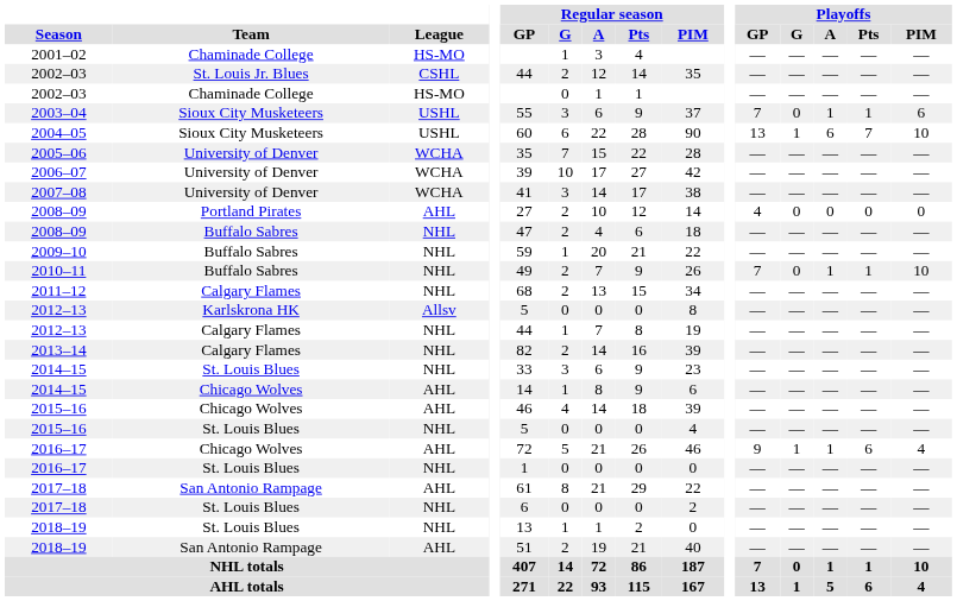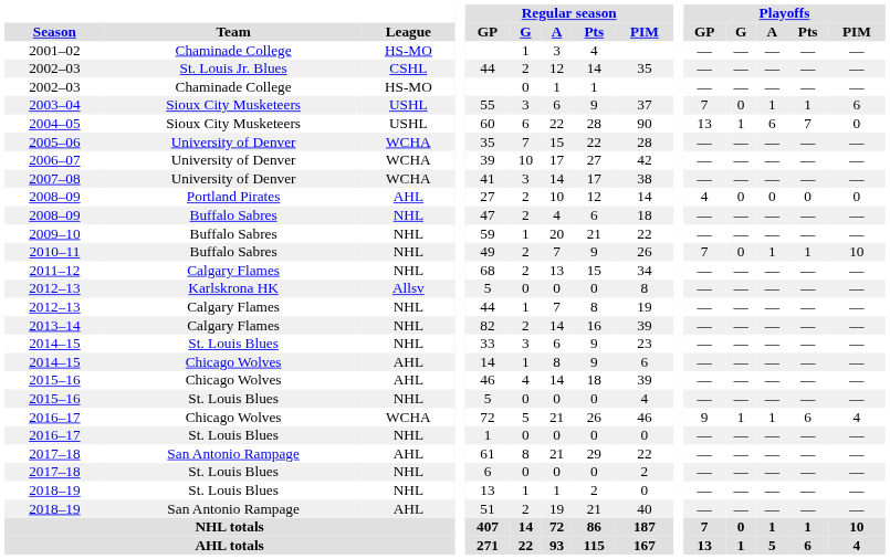2004–05 | Playoffs / PIM: 10 -> 0
2016–17 / Chicago Wolves | League: AHL -> WCHA
